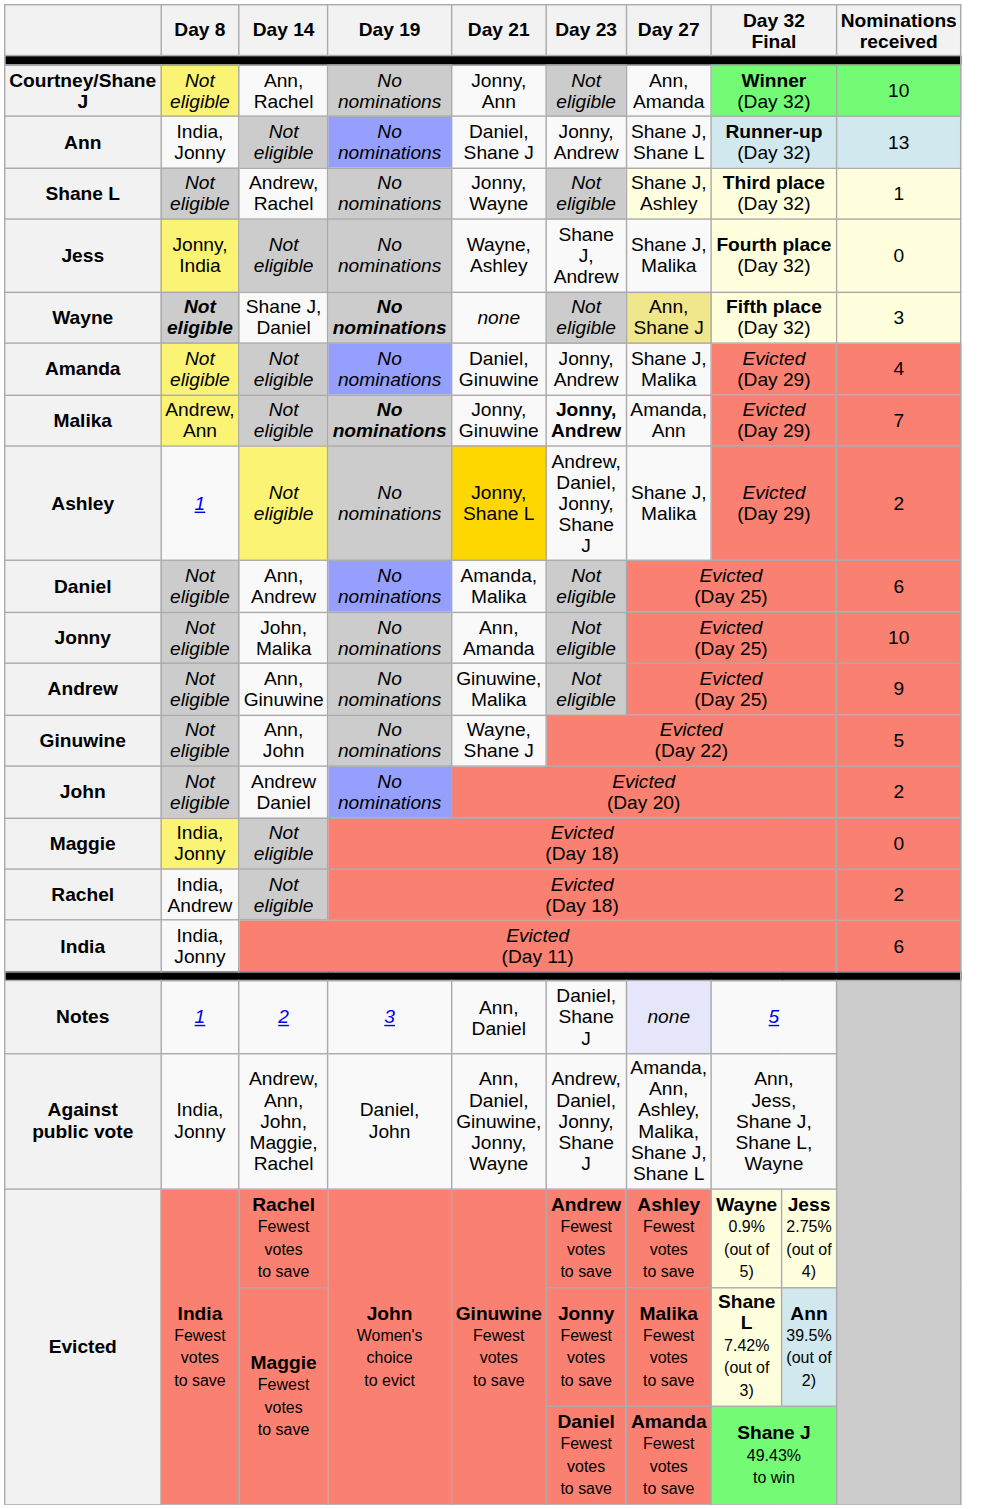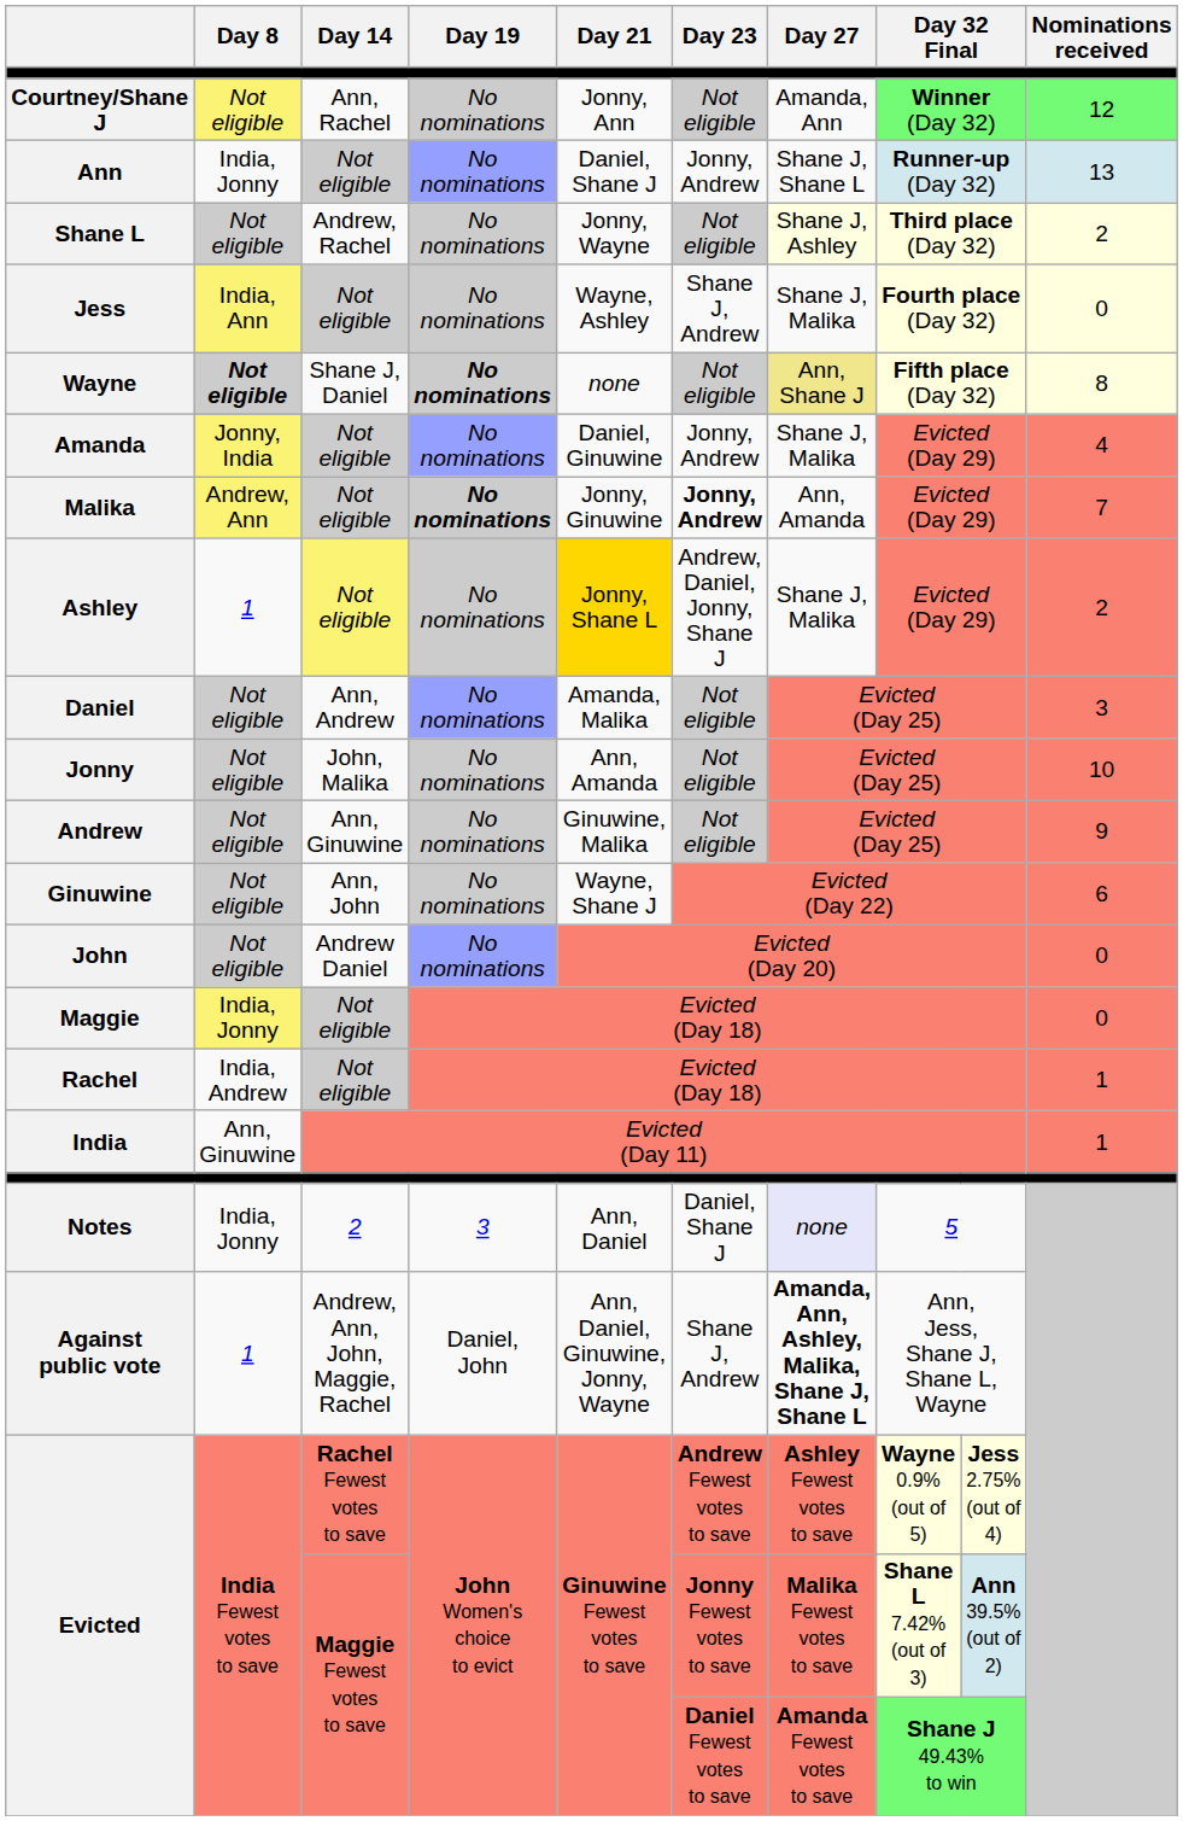Courtney/Shane J | Day 27: Ann, Amanda -> Amanda, Ann
Courtney/Shane J | Nominations received: 10 -> 12
Shane L | Nominations received: 1 -> 2
Jess | Day 8: Jonny, India -> India, Ann
Wayne | Nominations received: 3 -> 8
Amanda | Day 8: Not eligible -> Jonny, India
Malika | Day 27: Amanda, Ann -> Ann, Amanda
Daniel | Nominations received: 6 -> 3
Ginuwine | Nominations received: 5 -> 6
John | Nominations received: 2 -> 0
Rachel | Nominations received: 2 -> 1
India | Day 8: India, Jonny -> Ann, Ginuwine
India | Nominations received: 6 -> 1
Notes | Day 8: 1 -> India, Jonny
Against public vote | Day 8: India, Jonny -> 1
Against public vote | Day 23: Andrew, Daniel, Jonny, Shane J -> Shane J, Andrew
Against public vote | Day 27: normal -> bold
